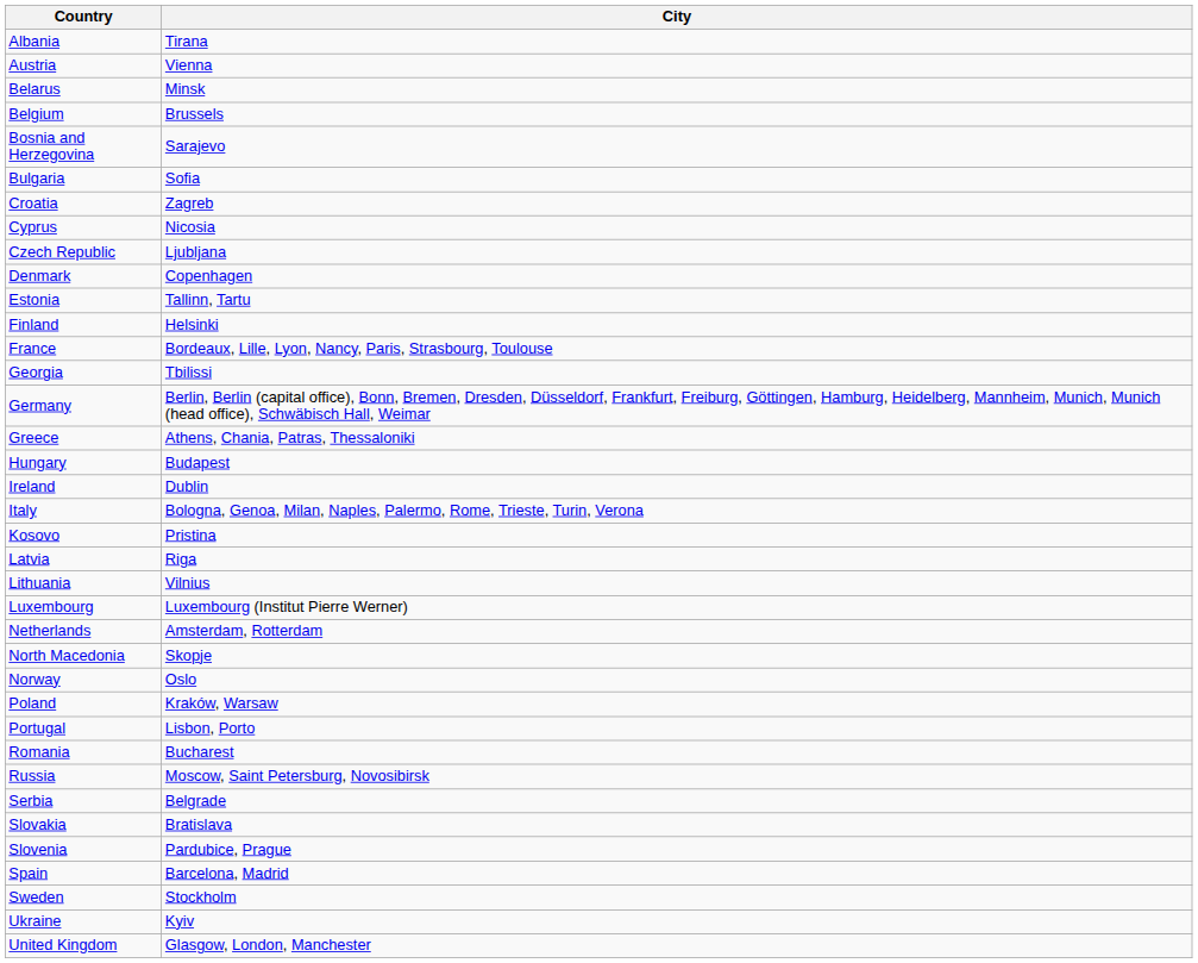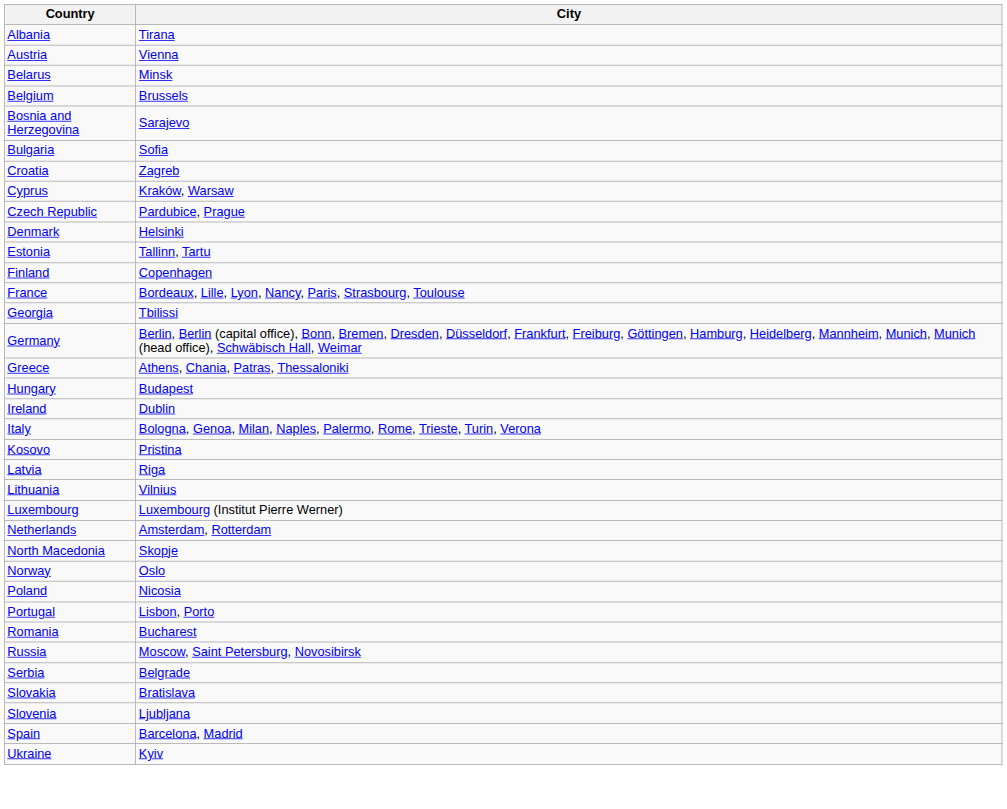Cyprus | City: Nicosia -> Kraków, Warsaw
Czech Republic | City: Ljubljana -> Pardubice, Prague
Denmark | City: Copenhagen -> Helsinki
Finland | City: Helsinki -> Copenhagen
Poland | City: Kraków, Warsaw -> Nicosia
Slovenia | City: Pardubice, Prague -> Ljubljana
- row: Sweden | Stockholm
- row: United Kingdom | Glasgow, London, Manchester
